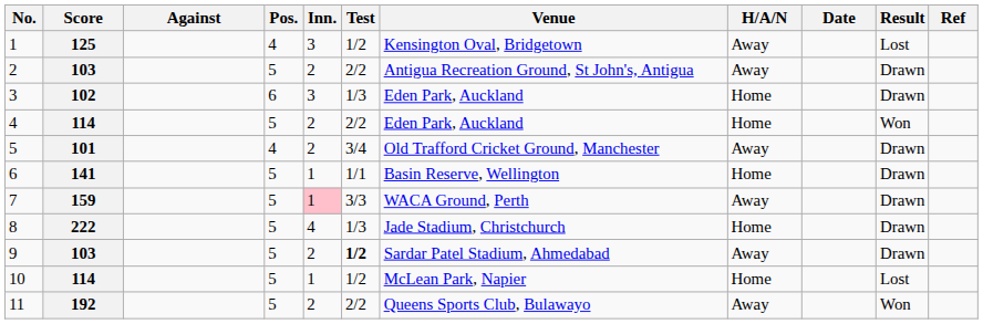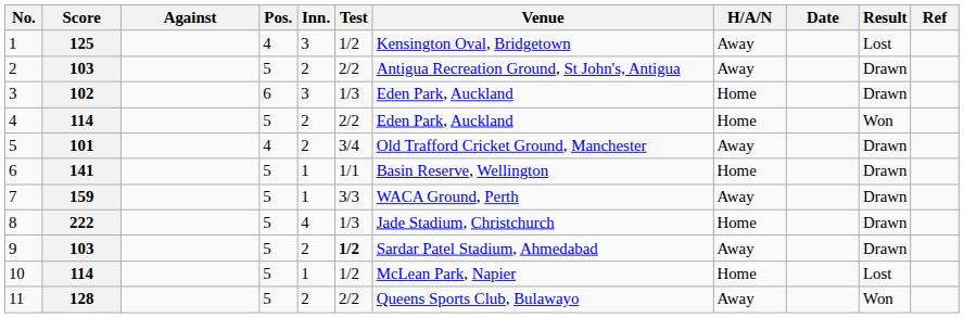7 | Inn.: pink background -> no background
11 | Score: 192 -> 128
